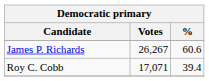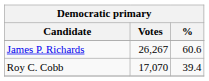Roy C. Cobb | Votes: 17,071 -> 17,070
